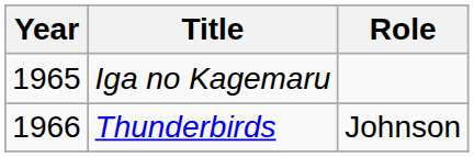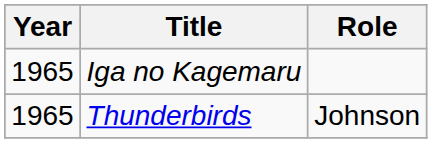Thunderbirds | Year: 1966 -> 1965
